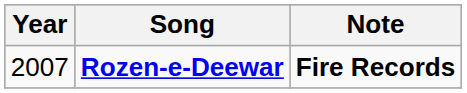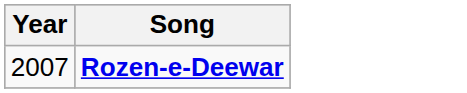- column: Note | Fire Records
